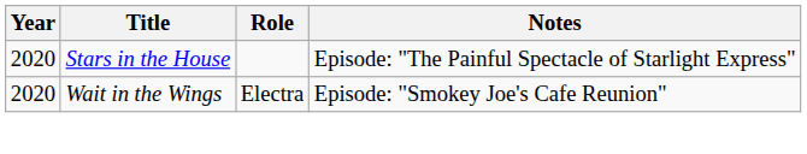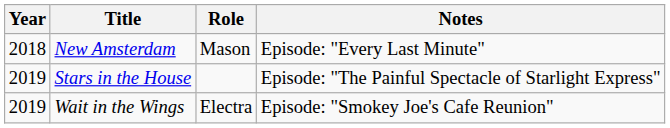+ row: 2018 | New Amsterdam | Mason | Episode: "Every Last Minute"
Stars in the House | Year: 2020 -> 2019
Wait in the Wings | Year: 2020 -> 2019
